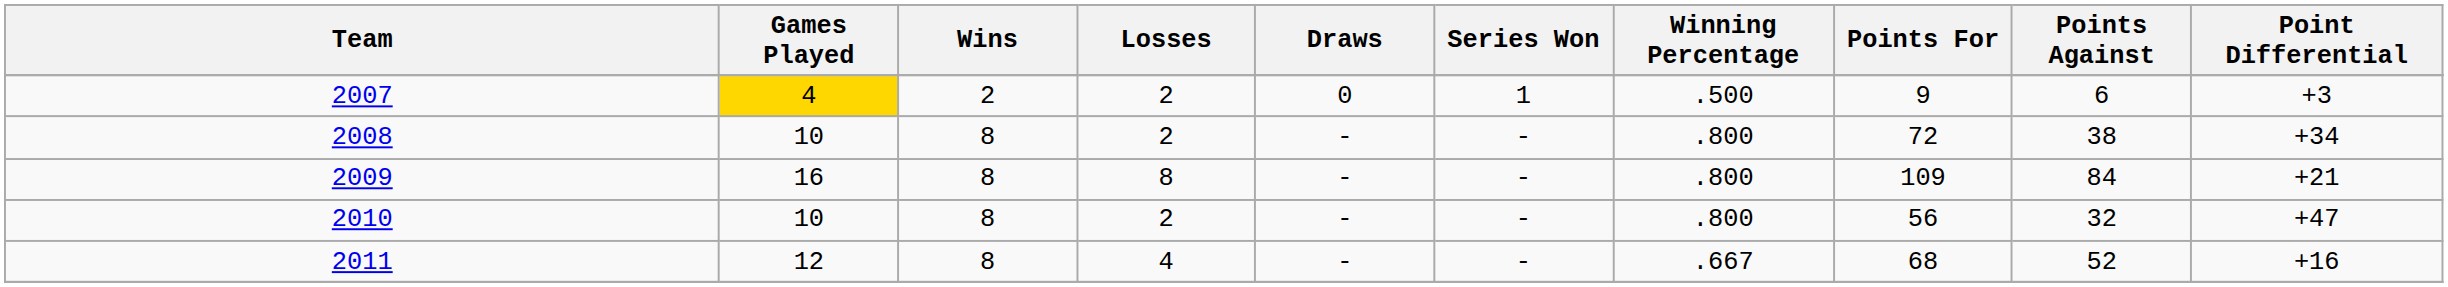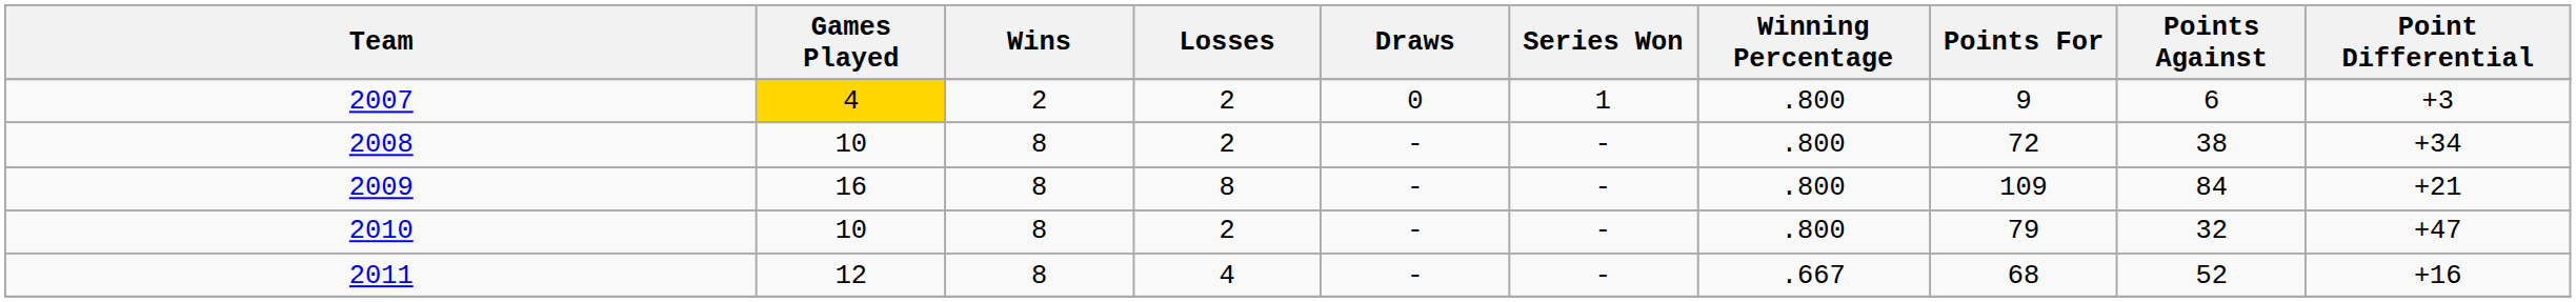2007 | Winning Percentage: .500 -> .800
2010 | Points For: 56 -> 79
